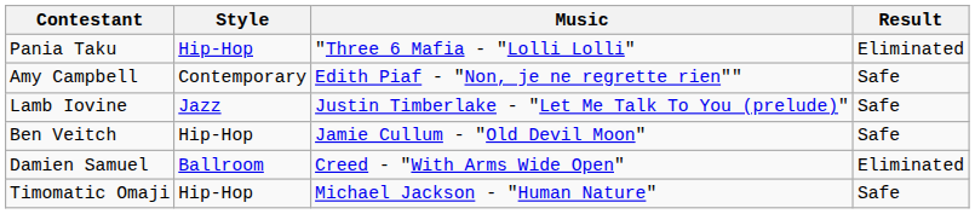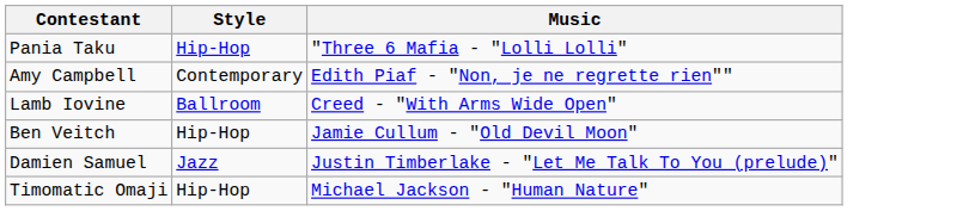- column: Result | Eliminated | Safe | Safe | Safe | Eliminated | Safe
Lamb Iovine | Style: Jazz -> Ballroom
Lamb Iovine | Music: Justin Timberlake - "Let Me Talk To You (prelude)" -> Creed - "With Arms Wide Open"
Damien Samuel | Style: Ballroom -> Jazz
Damien Samuel | Music: Creed - "With Arms Wide Open" -> Justin Timberlake - "Let Me Talk To You (prelude)"
